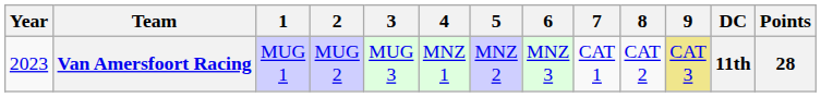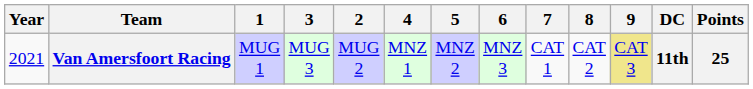columns swapped: 2 <-> 3
Van Amersfoort Racing | Year: 2023 -> 2021
Van Amersfoort Racing | Points: 28 -> 25
